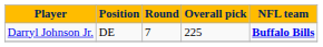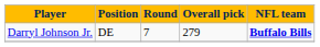Darryl Johnson Jr. | Overall pick: 225 -> 279
